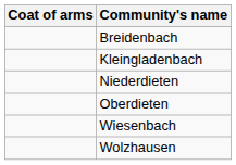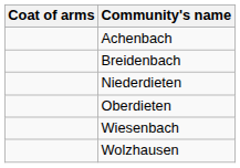+ row: Achenbach
- row: Kleingladenbach
